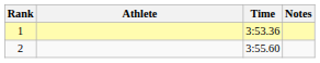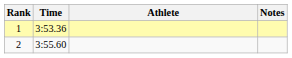columns swapped: Athlete <-> Time
